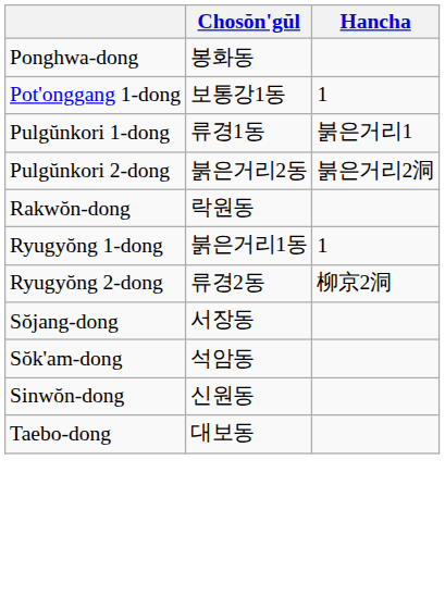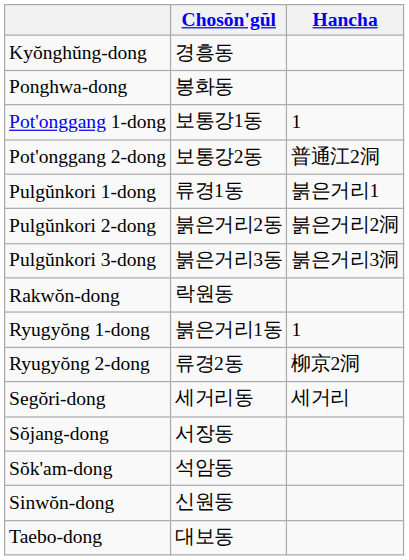+ row: Kyŏnghŭng-dong | 경흥동
+ row: Pot'onggang 2-dong | 보통강2동 | 普通江2洞
+ row: Pulgŭnkori 3-dong | 붉은거리3동 | 붉은거리3洞
+ row: Segŏri-dong | 세거리동 | 세거리
